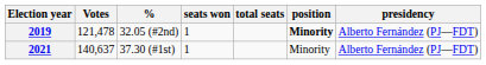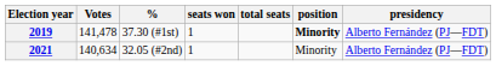2019 | Votes: 121,478 -> 141,478
2019 | %: 32.05 (#2nd) -> 37.30 (#1st)
2021 | Votes: 140,637 -> 140,634
2021 | %: 37.30 (#1st) -> 32.05 (#2nd)
